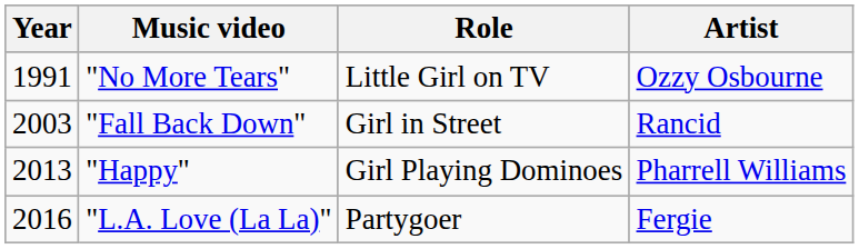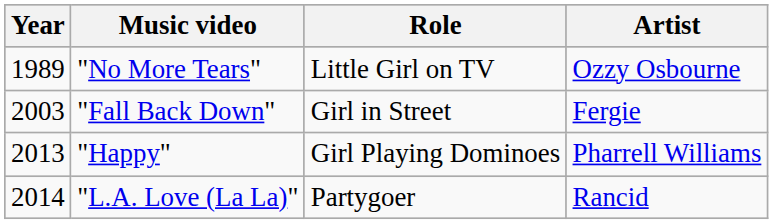"No More Tears" | Year: 1991 -> 1989
"Fall Back Down" | Artist: Rancid -> Fergie
"L.A. Love (La La)" | Year: 2016 -> 2014
"L.A. Love (La La)" | Artist: Fergie -> Rancid
